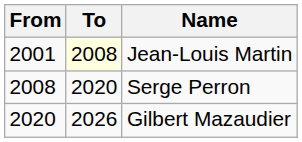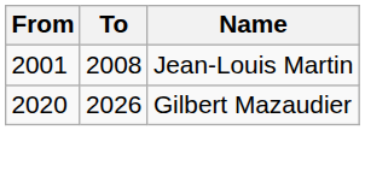Jean-Louis Martin | To: lightyellow background -> no background
- row: 2008 | 2020 | Serge Perron
